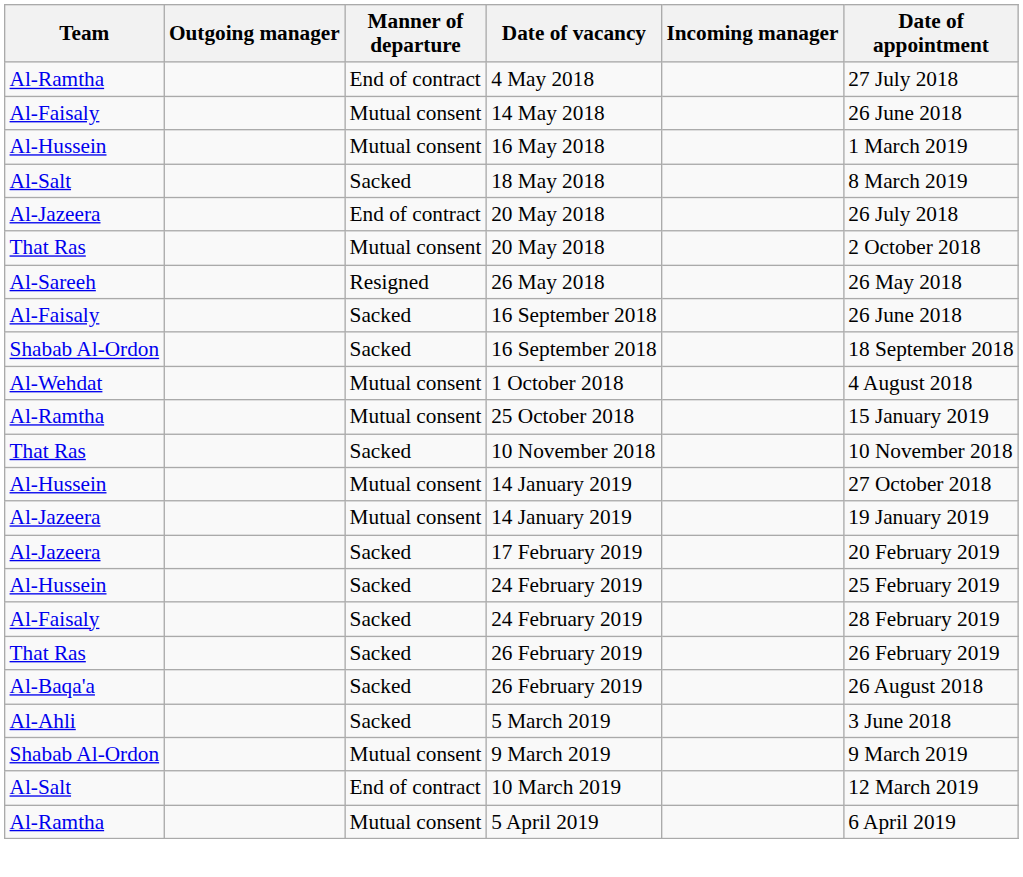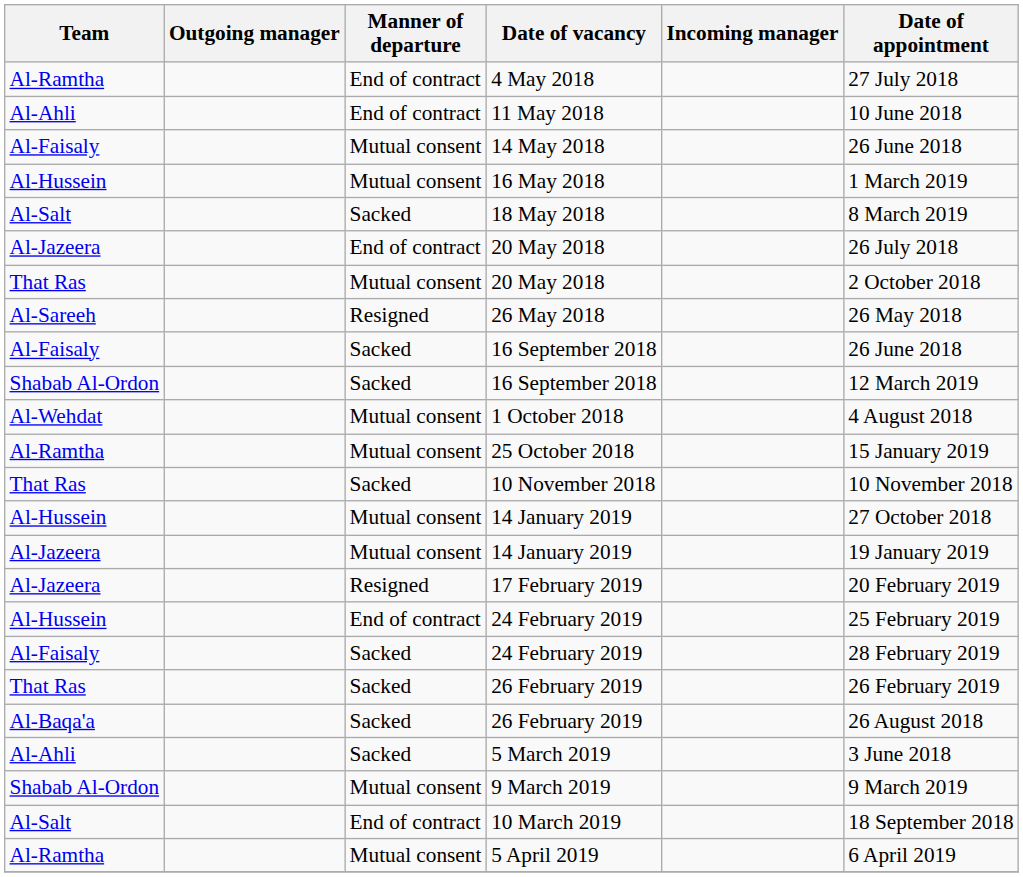+ row: Al-Ahli | End of contract | 11 May 2018 | 10 June 2018
Shabab Al-Ordon / 16 September 2018 | Date of appointment: 18 September 2018 -> 12 March 2019
17 February 2019 | Manner of departure: Sacked -> Resigned
Al-Hussein / 24 February 2019 | Manner of departure: Sacked -> End of contract
10 March 2019 | Date of appointment: 12 March 2019 -> 18 September 2018
